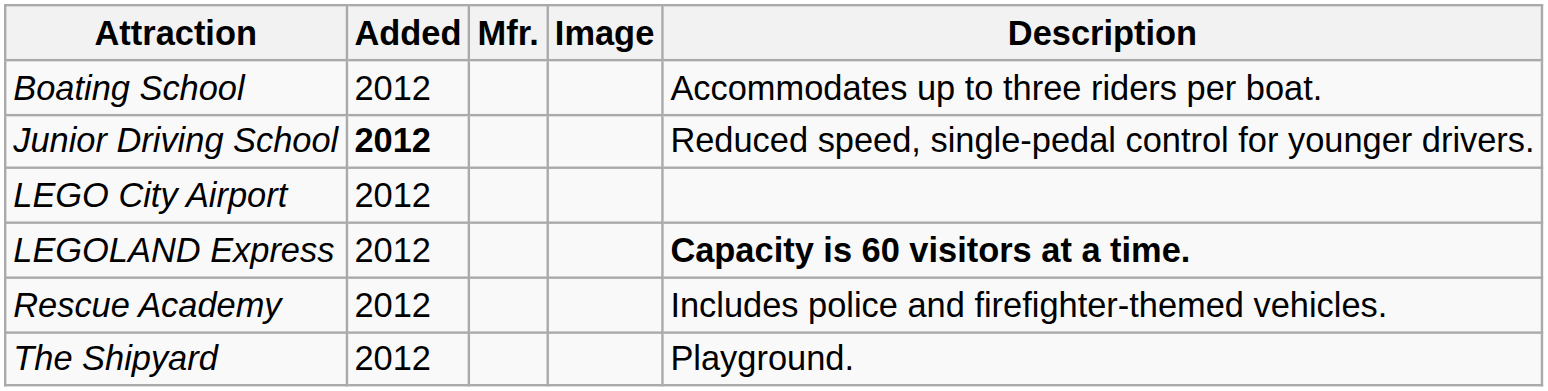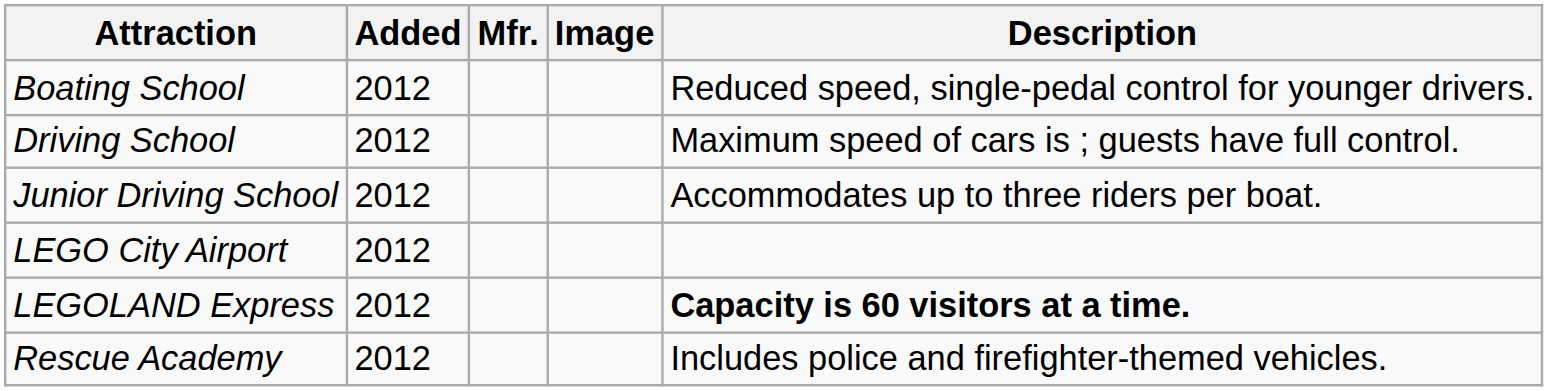Boating School | Description: Accommodates up to three riders per boat. -> Reduced speed, single-pedal control for younger drivers.
+ row: Driving School | 2012 | Maximum speed of cars is ; guests have full control.
Junior Driving School | Added: bold -> normal
Junior Driving School | Description: Reduced speed, single-pedal control for younger drivers. -> Accommodates up to three riders per boat.
- row: The Shipyard | 2012 | Playground.
